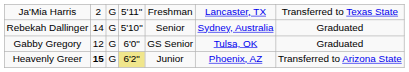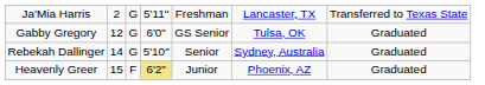rows swapped: Gabby Gregory <-> Rebekah Dallinger
Heavenly Greer | column 2: bold -> normal
Heavenly Greer | column 3: G -> F
Heavenly Greer | column 7: Transferred to Arizona State -> Graduated
